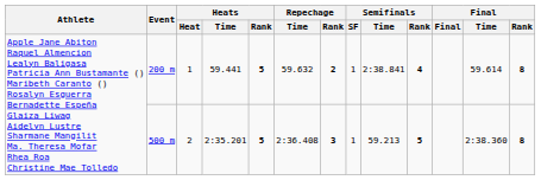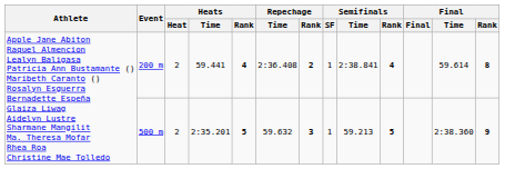200 m | Heats / Heat: 1 -> 2
200 m | Heats / Rank: 5 -> 4
200 m | Repechage / Time: 59.632 -> 2:36.408
500 m | Repechage / Time: 2:36.408 -> 59.632
500 m | Final / Rank: 8 -> 9
